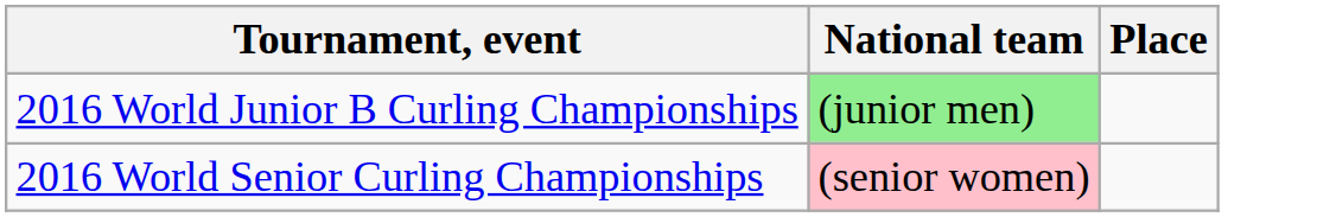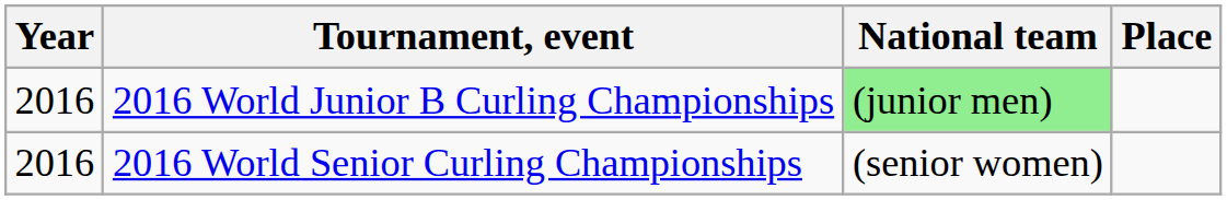+ column: Year | 2016 | 2016
2016 World Senior Curling Championships | National team: pink background -> no background
